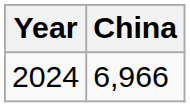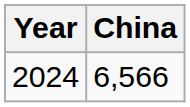2024 | China: 6,966 -> 6,566
